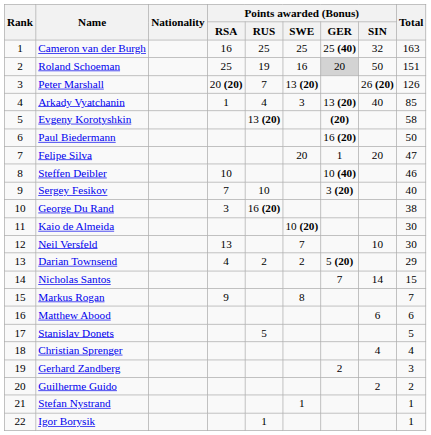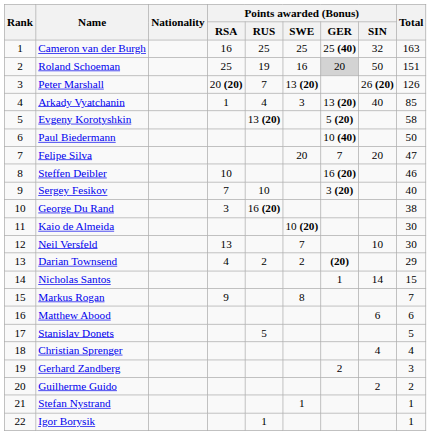Evgeny Korotyshkin | Points awarded (Bonus) / GER: (20) -> 5 (20)
Paul Biedermann | Points awarded (Bonus) / GER: 16 (20) -> 10 (40)
Felipe Silva | Points awarded (Bonus) / GER: 1 -> 7
Steffen Deibler | Points awarded (Bonus) / GER: 10 (40) -> 16 (20)
Darian Townsend | Points awarded (Bonus) / GER: 5 (20) -> (20)
Nicholas Santos | Points awarded (Bonus) / GER: 7 -> 1
